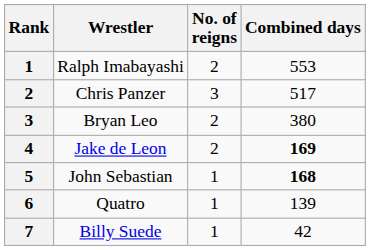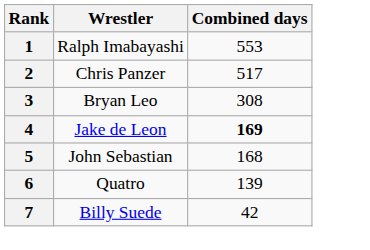- column: No. of reigns | 2 | 3 | 2 | 2 | 1 | 1 | 1
Bryan Leo | Combined days: 380 -> 308
John Sebastian | Combined days: bold -> normal
